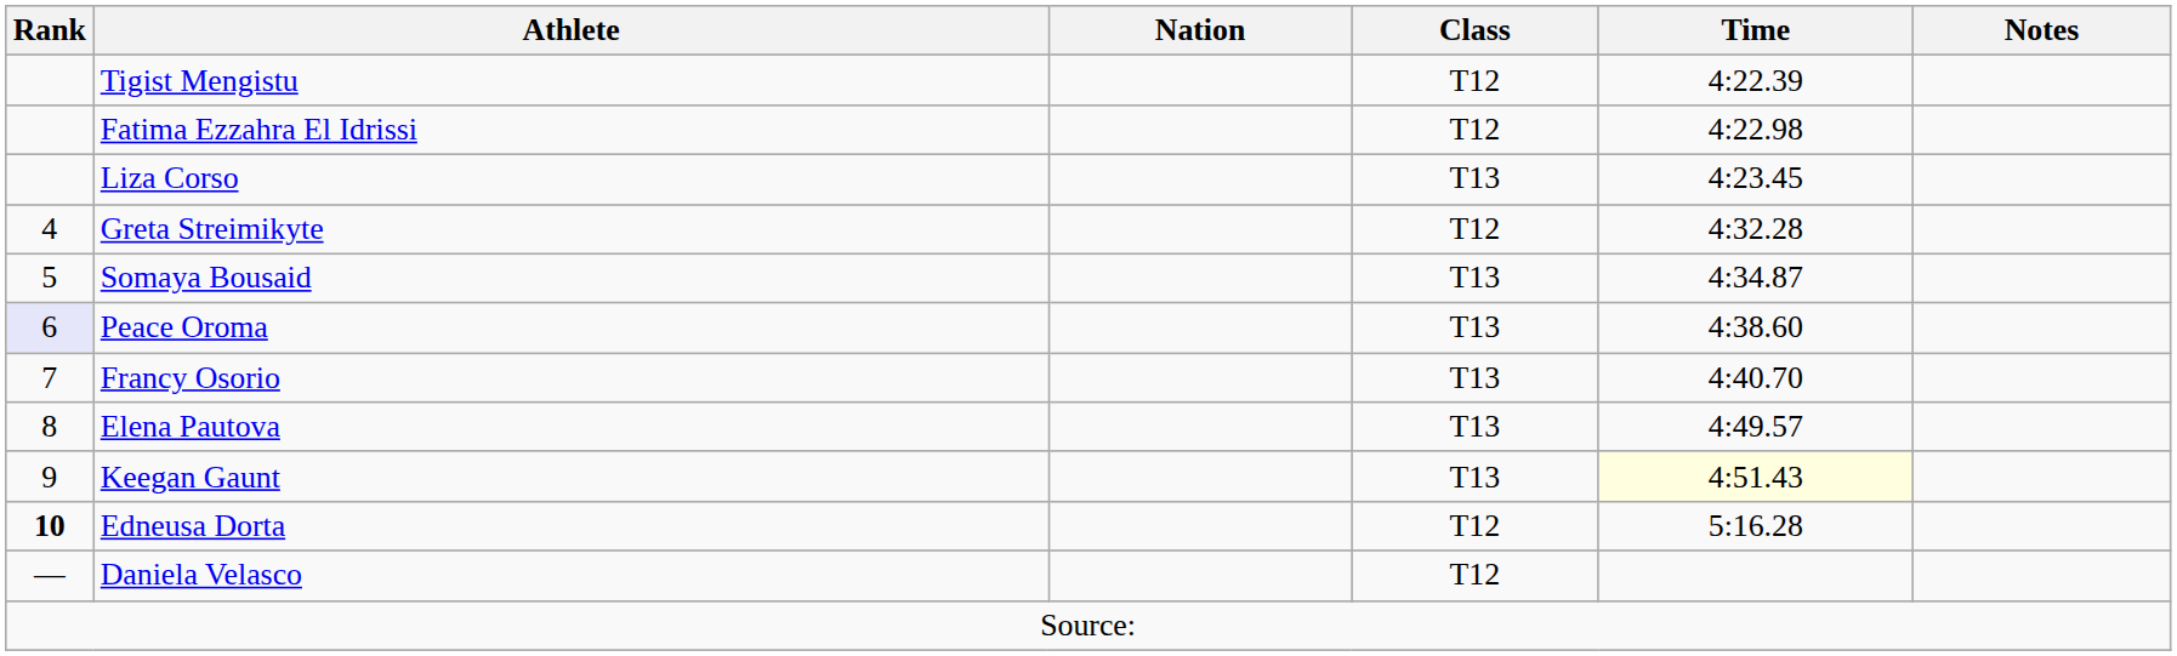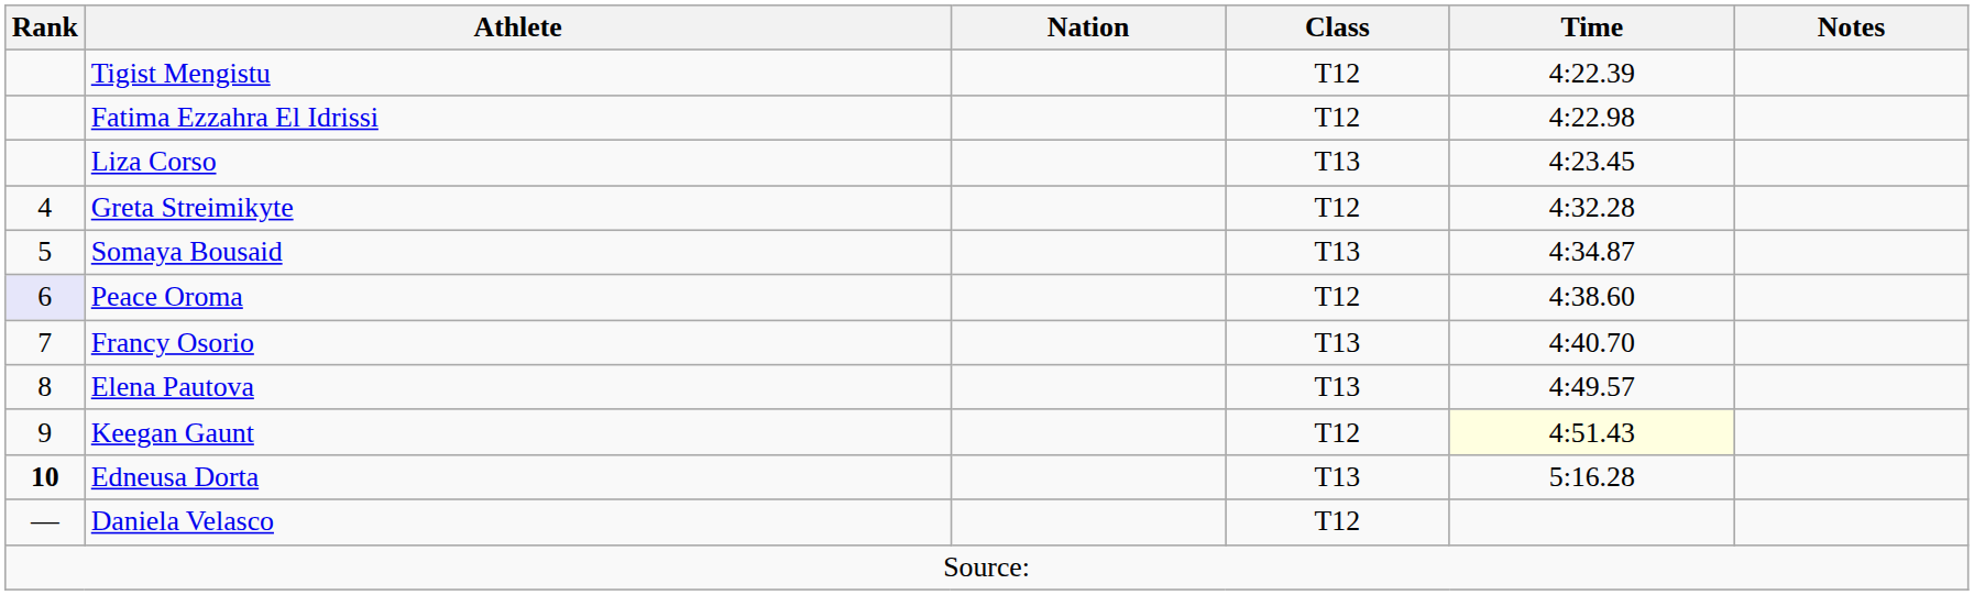Peace Oroma | Class: T13 -> T12
Keegan Gaunt | Class: T13 -> T12
Edneusa Dorta | Class: T12 -> T13
